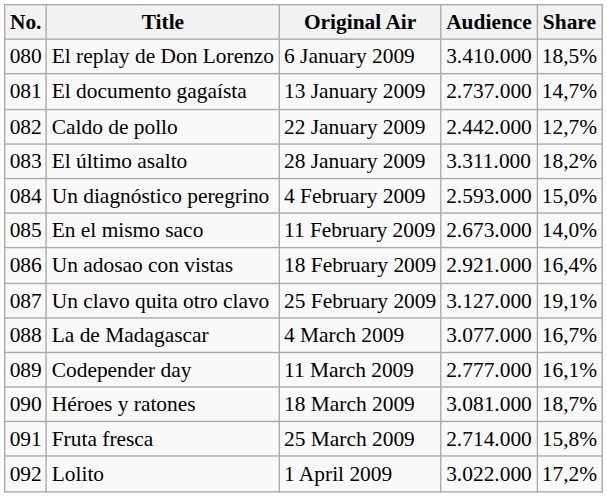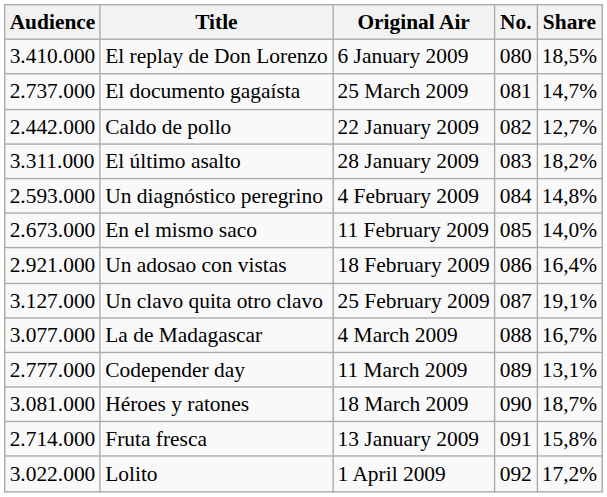columns swapped: No. <-> Audience
El documento gagaísta | Original Air: 13 January 2009 -> 25 March 2009
Un diagnóstico peregrino | Share: 15,0% -> 14,8%
Codepender day | Share: 16,1% -> 13,1%
Fruta fresca | Original Air: 25 March 2009 -> 13 January 2009
